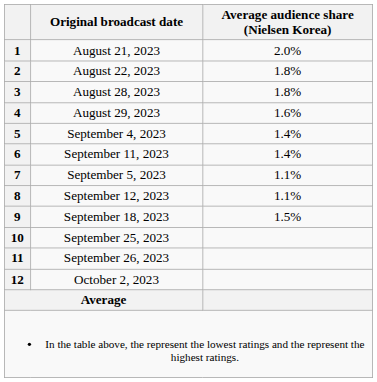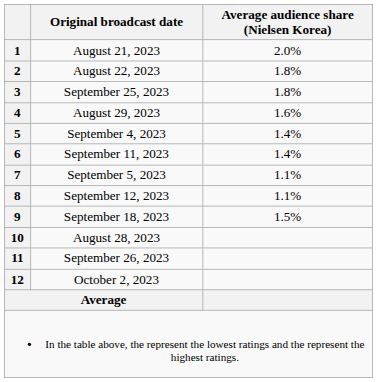3 | Original broadcast date: August 28, 2023 -> September 25, 2023
10 | Original broadcast date: September 25, 2023 -> August 28, 2023
